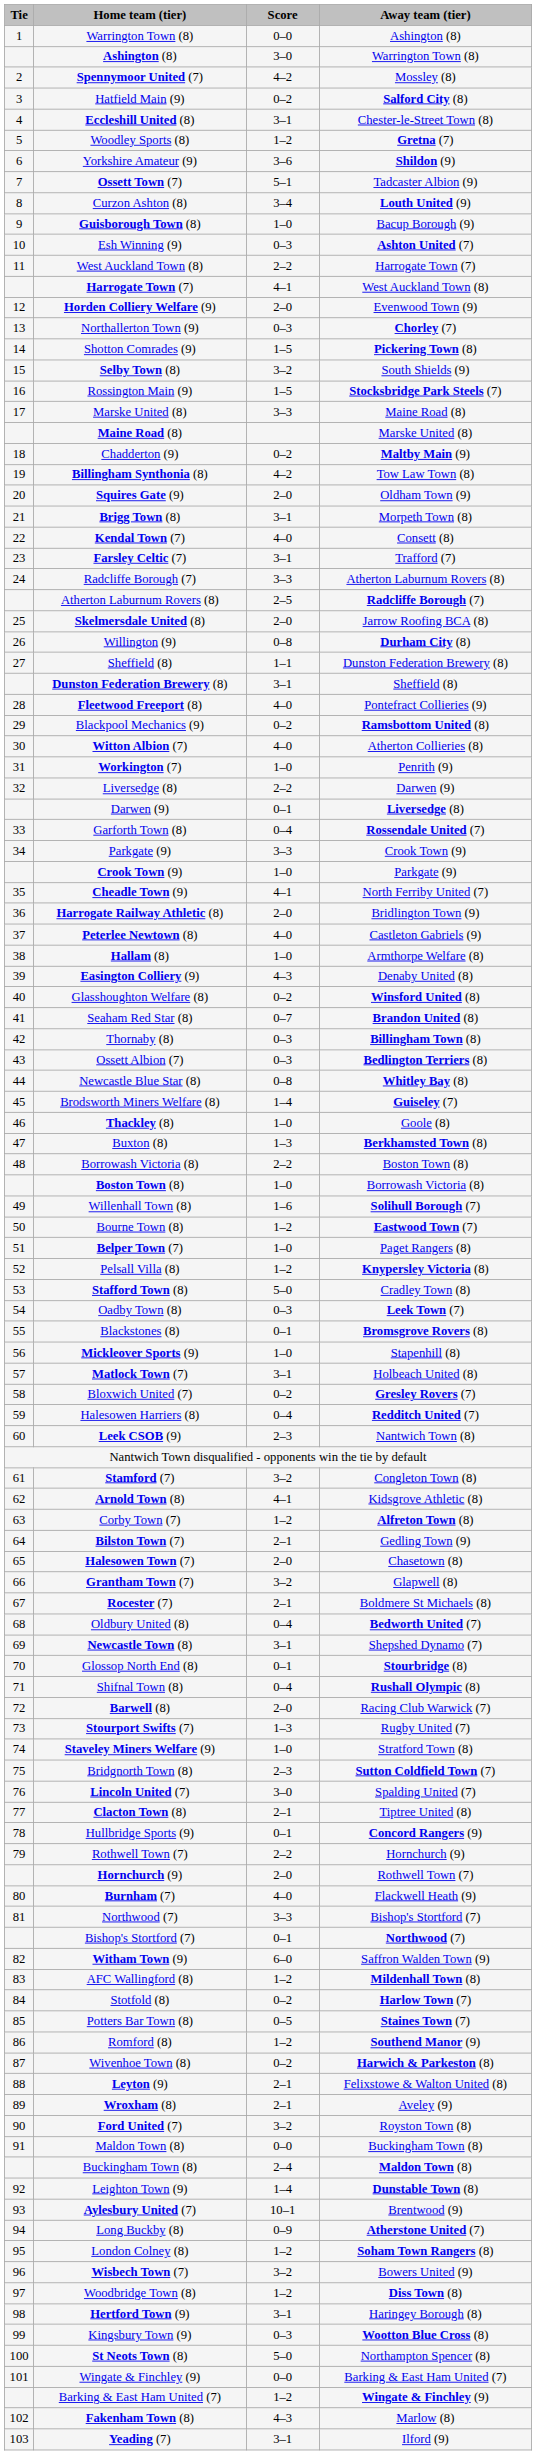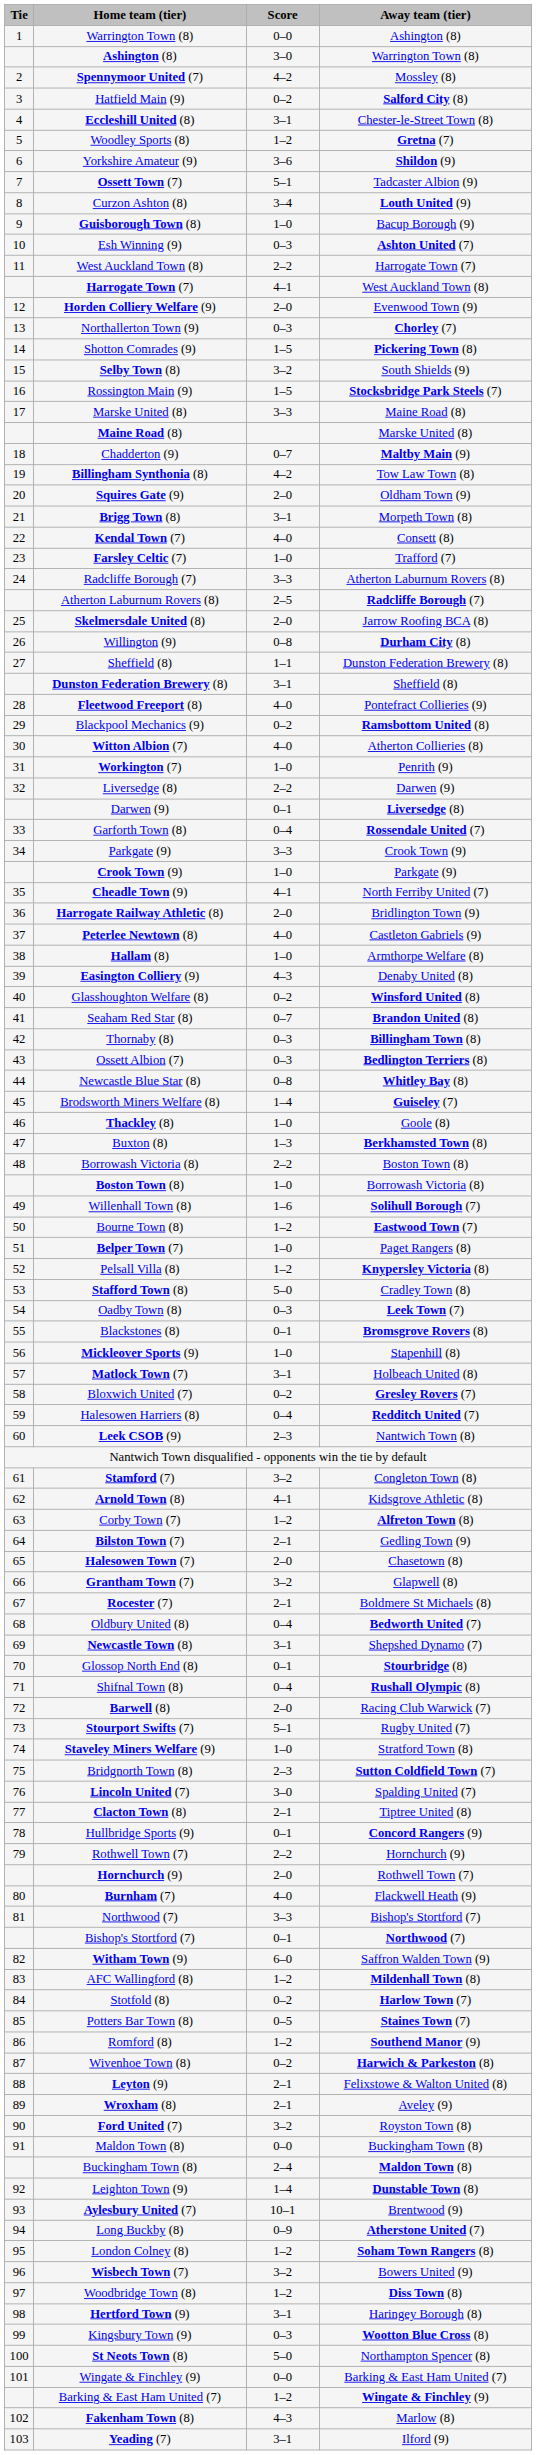Chadderton (9) | Score: 0–2 -> 0–7
Farsley Celtic (7) | Score: 3–1 -> 1–0
Stourport Swifts (7) | Score: 1–3 -> 5–1
